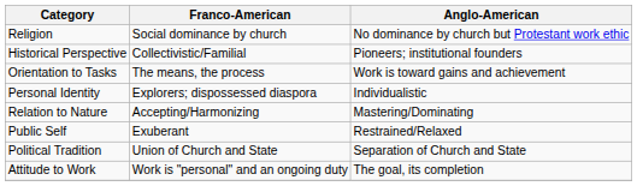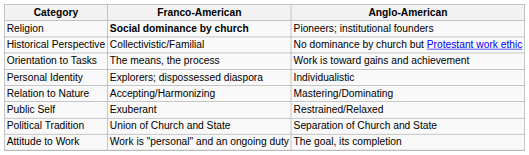Religion | Franco-American: normal -> bold
Religion | Anglo-American: No dominance by church but Protestant work ethic -> Pioneers; institutional founders
Historical Perspective | Anglo-American: Pioneers; institutional founders -> No dominance by church but Protestant work ethic
